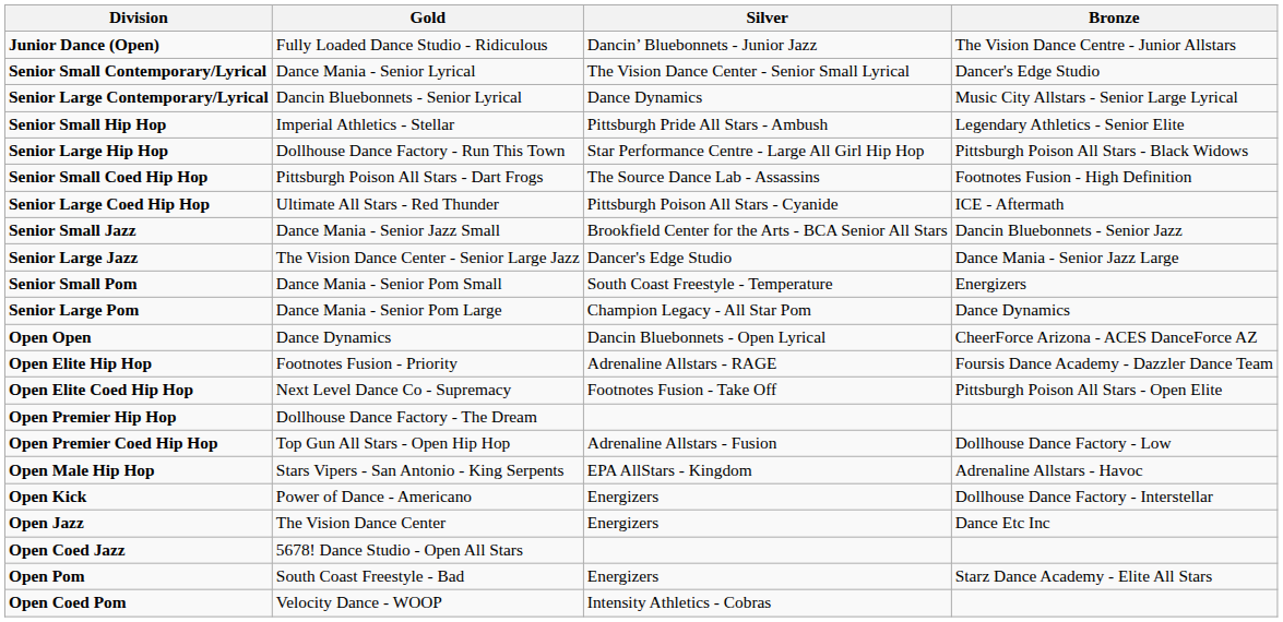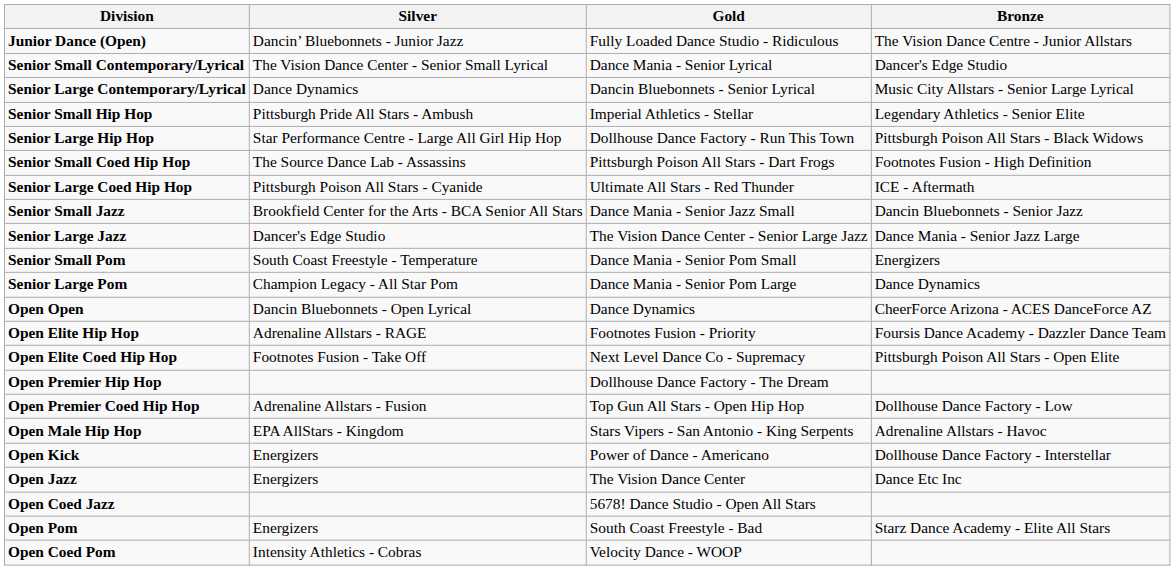columns swapped: Gold <-> Silver
